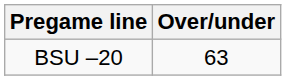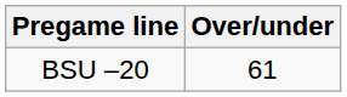BSU –20 | Over/under: 63 -> 61
